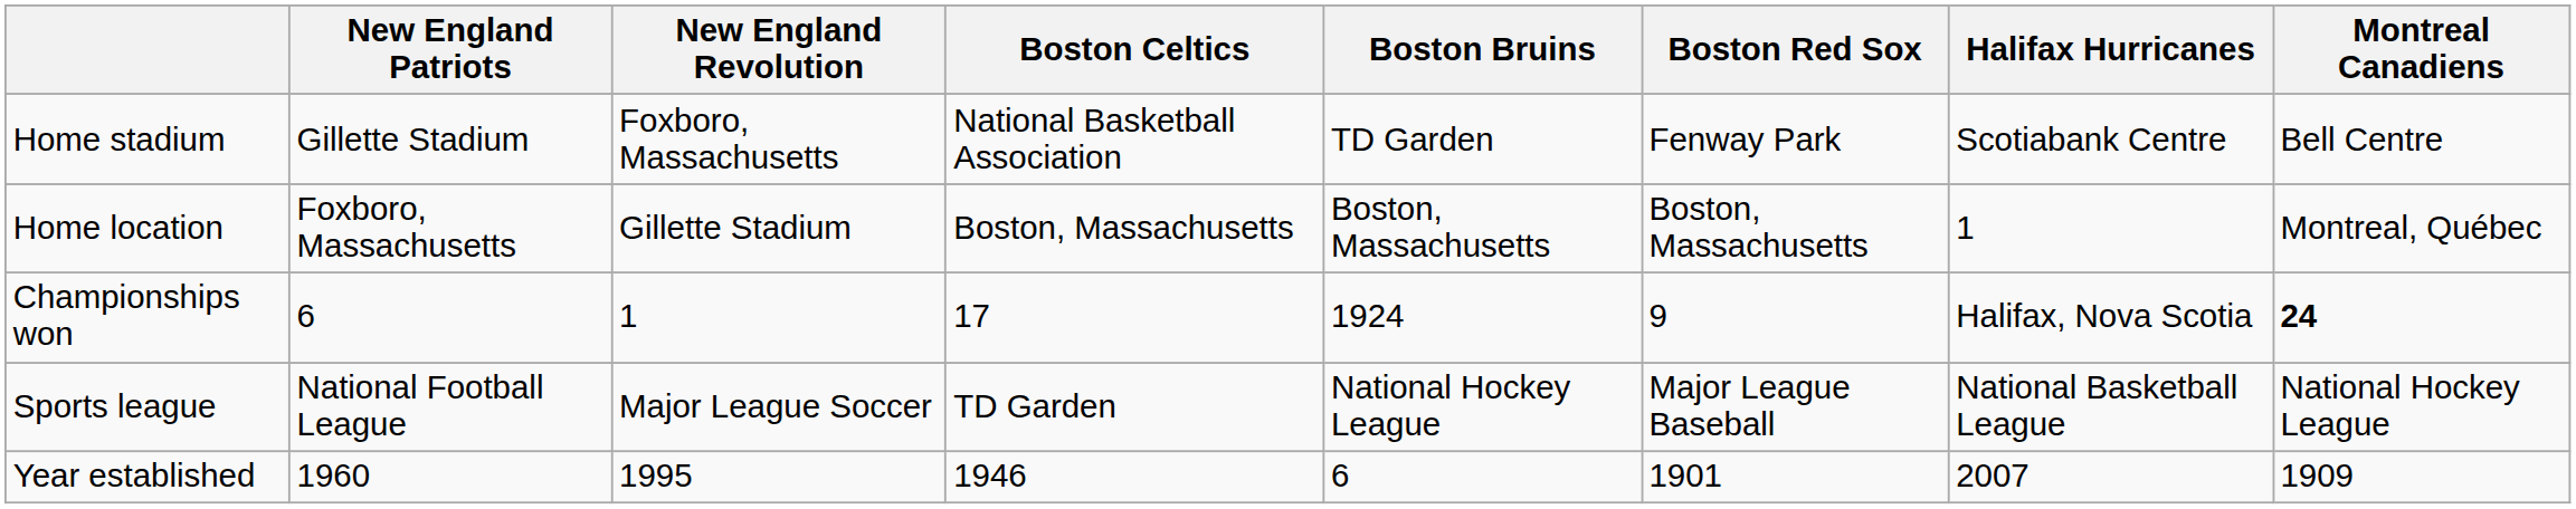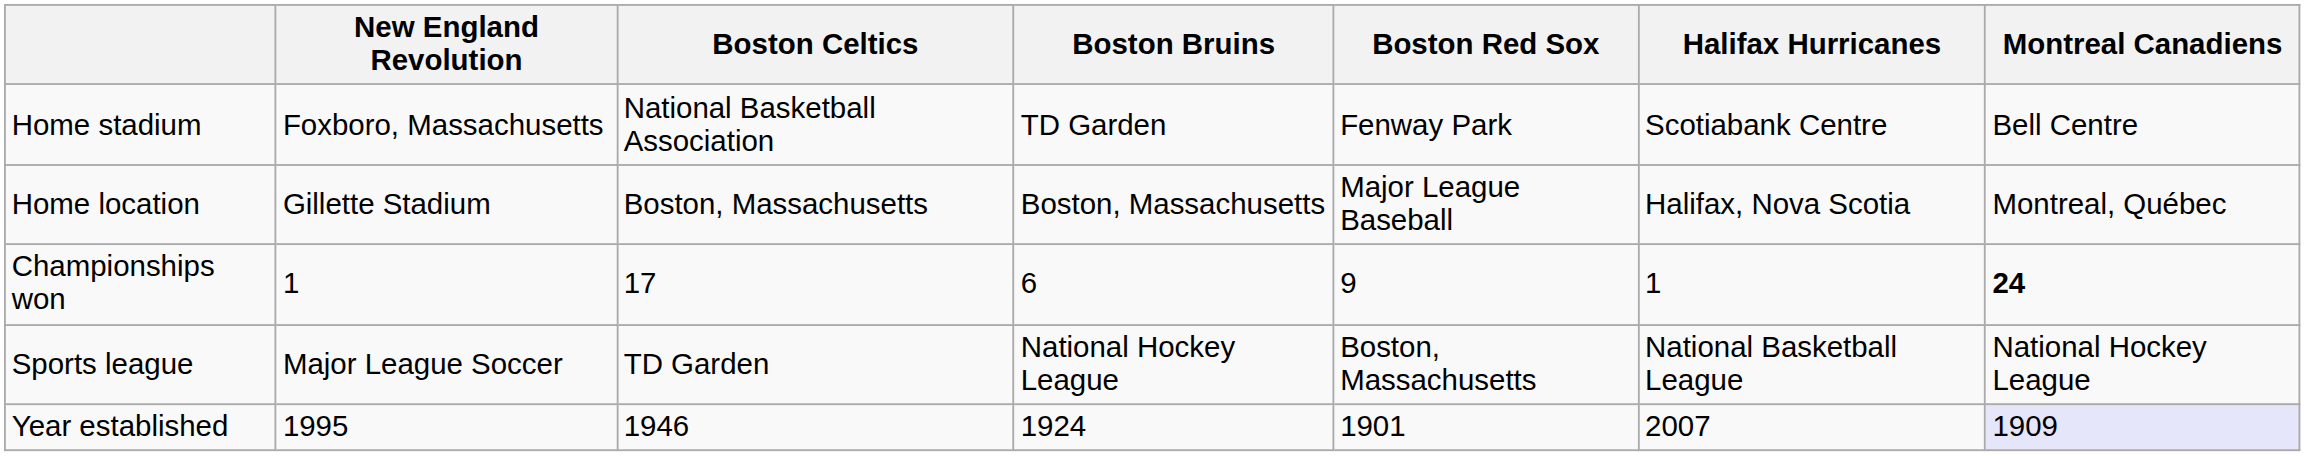- column: New England Patriots | Gillette Stadium | Foxboro, Massachusetts | 6 | National Football League | 1960
Home location | Boston Red Sox: Boston, Massachusetts -> Major League Baseball
Home location | Halifax Hurricanes: 1 -> Halifax, Nova Scotia
Championships won | Boston Bruins: 1924 -> 6
Championships won | Halifax Hurricanes: Halifax, Nova Scotia -> 1
Sports league | Boston Red Sox: Major League Baseball -> Boston, Massachusetts
Year established | Boston Bruins: 6 -> 1924
Year established | Montreal Canadiens: no background -> lavender background
